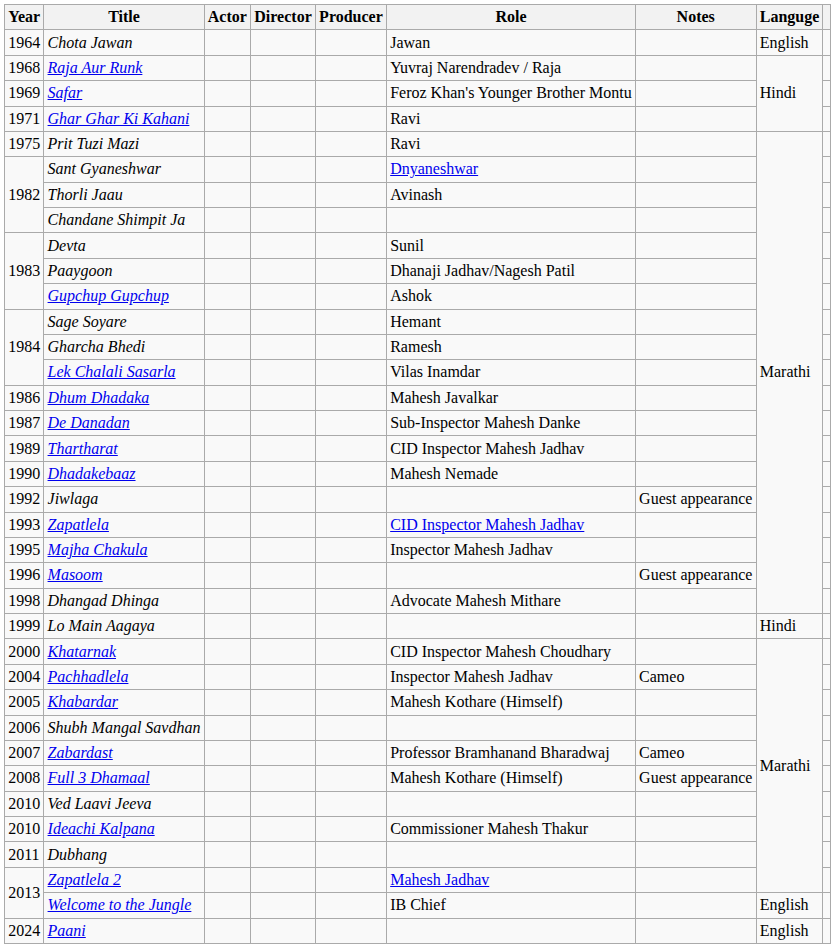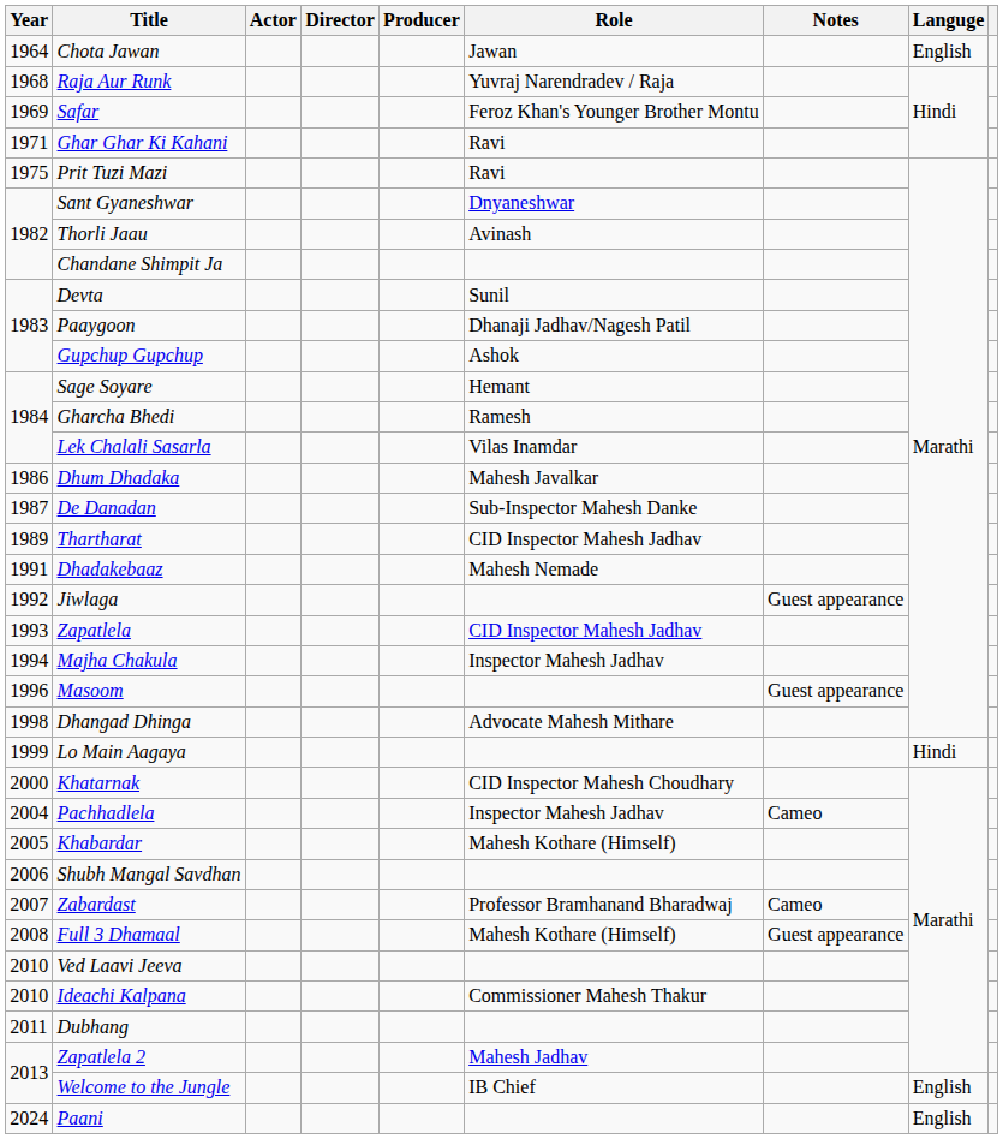Dhadakebaaz | Year: 1990 -> 1991
Majha Chakula | Year: 1995 -> 1994
